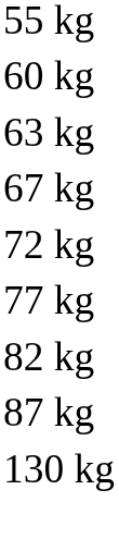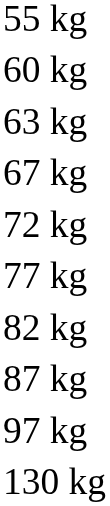+ row: 97 kg
